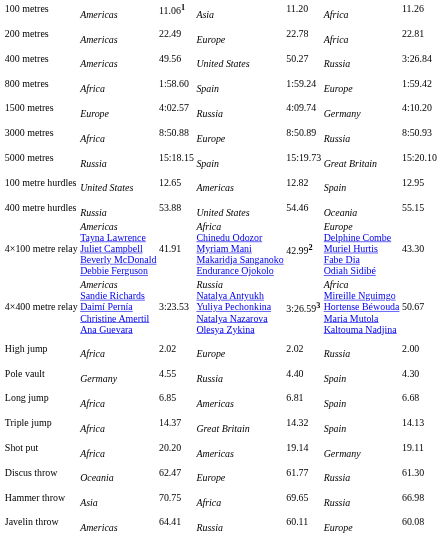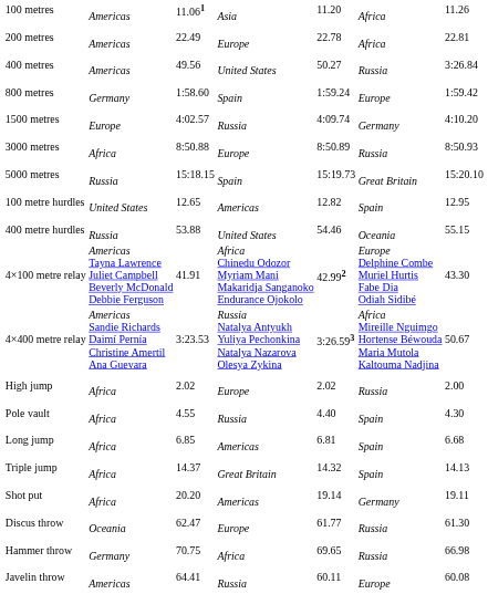800 metres | column 2: Africa -> Germany
Pole vault | column 2: Germany -> Africa
Hammer throw | column 2: Asia -> Germany
